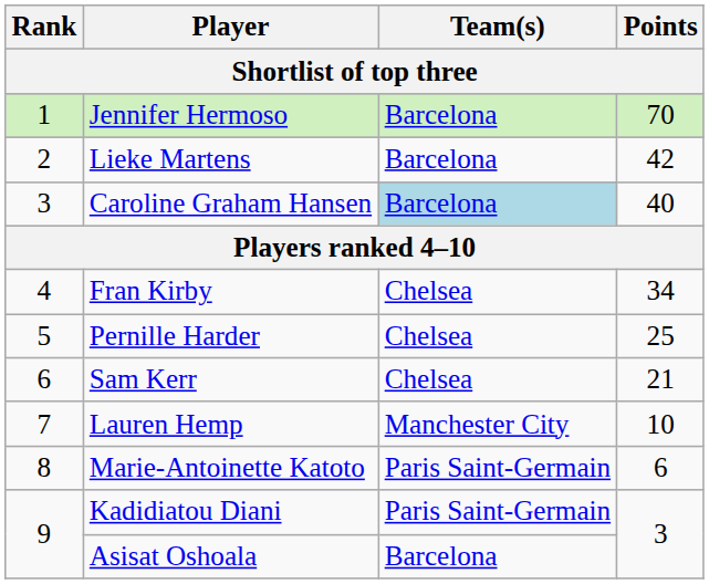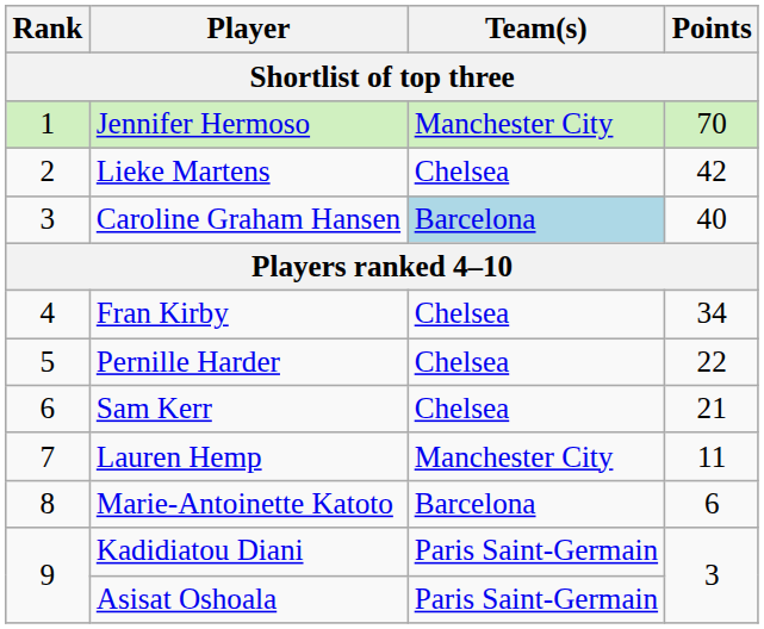Jennifer Hermoso | Team(s): Barcelona -> Manchester City
Lieke Martens | Team(s): Barcelona -> Chelsea
Pernille Harder | Points: 25 -> 22
Lauren Hemp | Points: 10 -> 11
Marie-Antoinette Katoto | Team(s): Paris Saint-Germain -> Barcelona
Asisat Oshoala | Team(s): Barcelona -> Paris Saint-Germain
